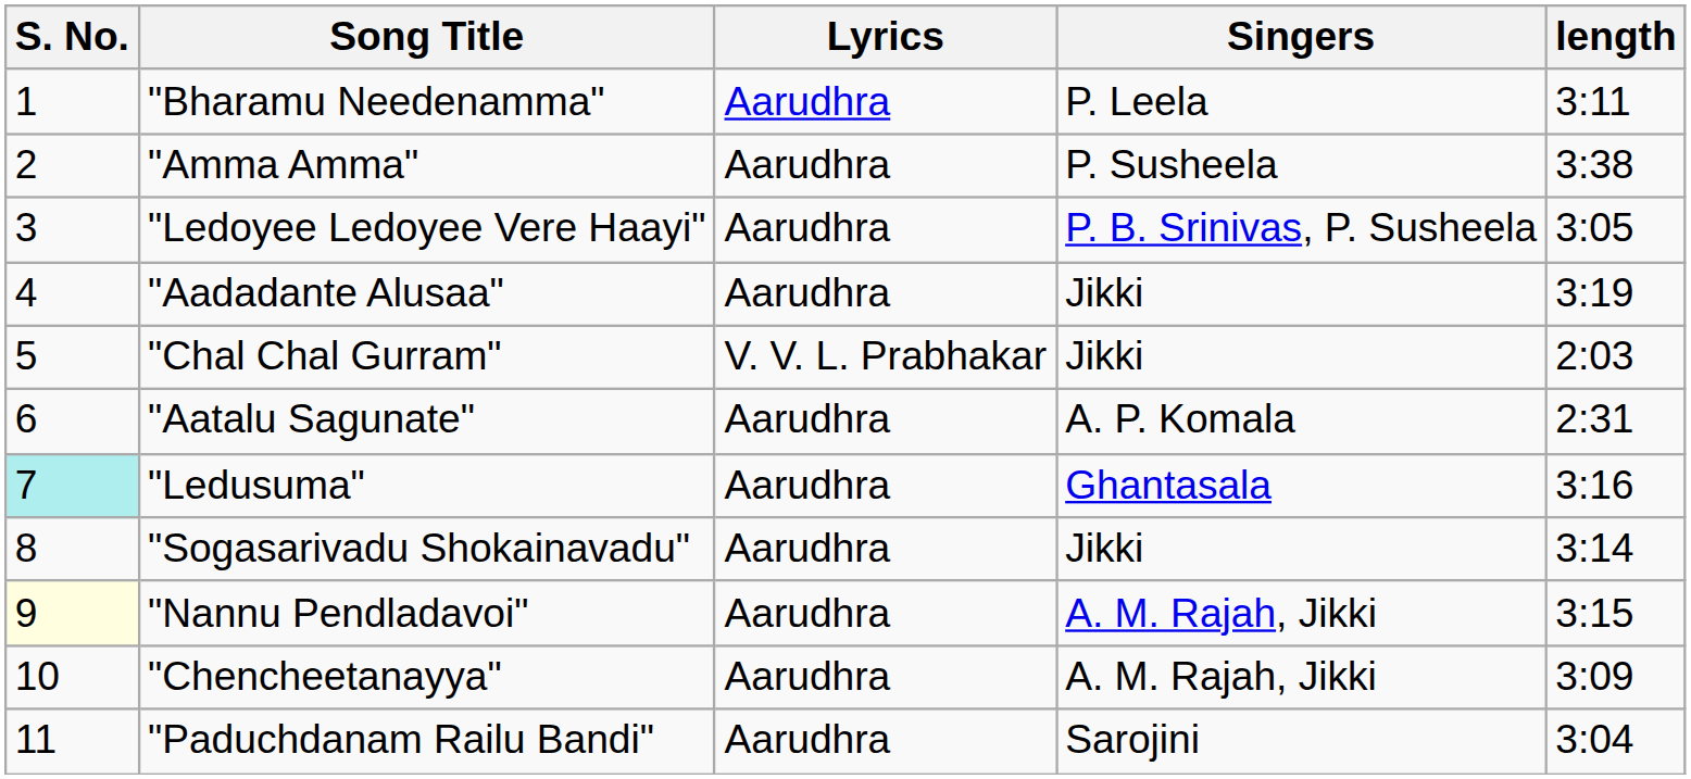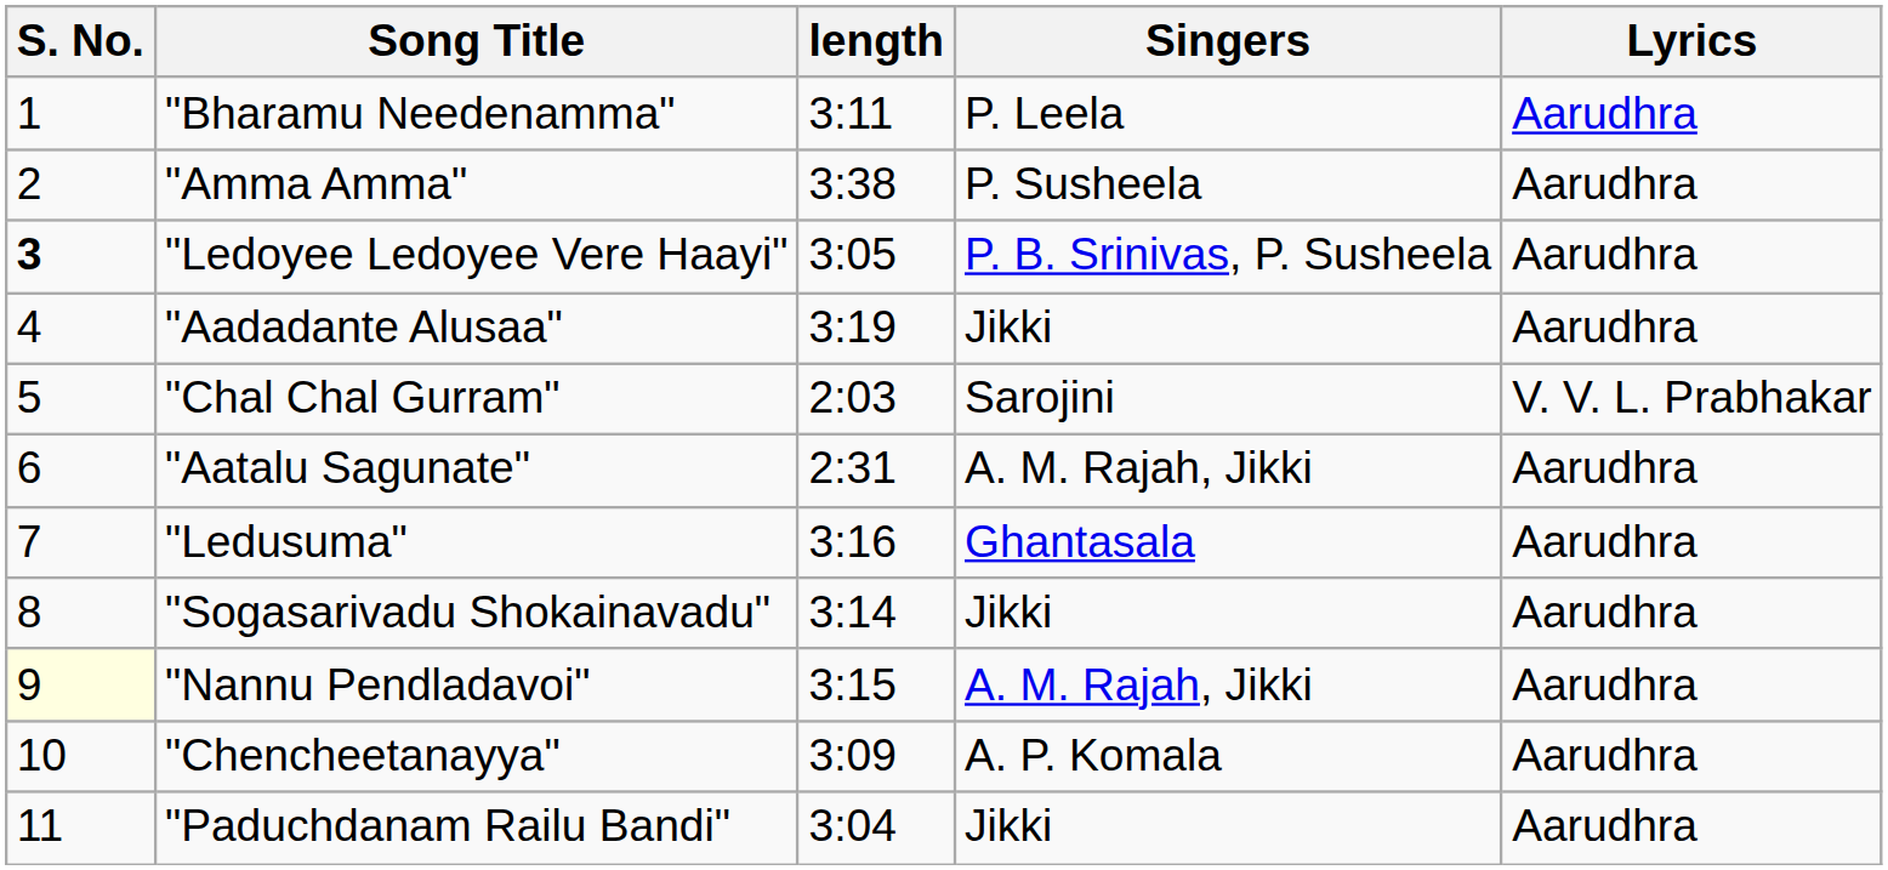columns swapped: Lyrics <-> length
"Ledoyee Ledoyee Vere Haayi" | S. No.: normal -> bold
"Chal Chal Gurram" | Singers: Jikki -> Sarojini
"Aatalu Sagunate" | Singers: A. P. Komala -> A. M. Rajah, Jikki
"Ledusuma" | S. No.: paleturquoise background -> no background
"Chencheetanayya" | Singers: A. M. Rajah, Jikki -> A. P. Komala
"Paduchdanam Railu Bandi" | Singers: Sarojini -> Jikki
